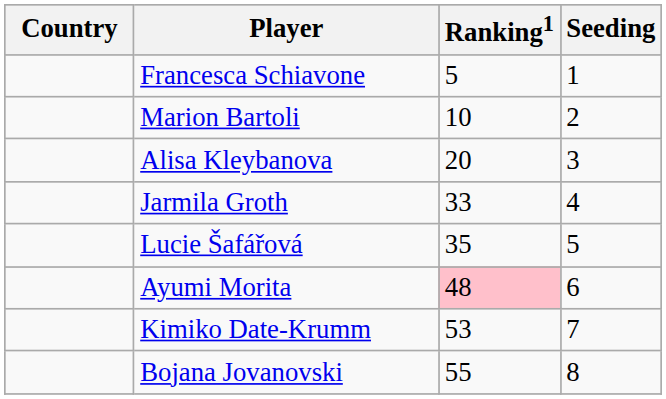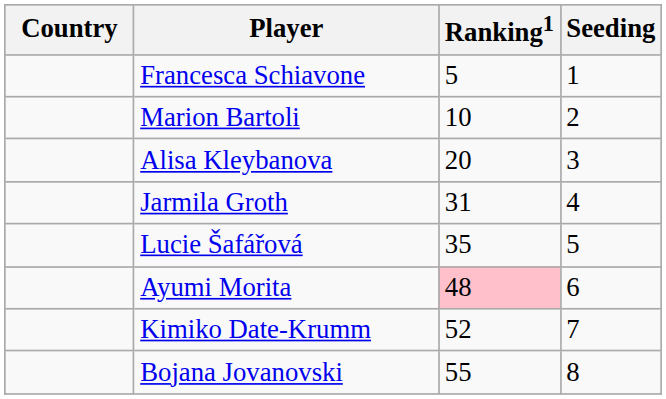Jarmila Groth | Ranking1: 33 -> 31
Kimiko Date-Krumm | Ranking1: 53 -> 52
